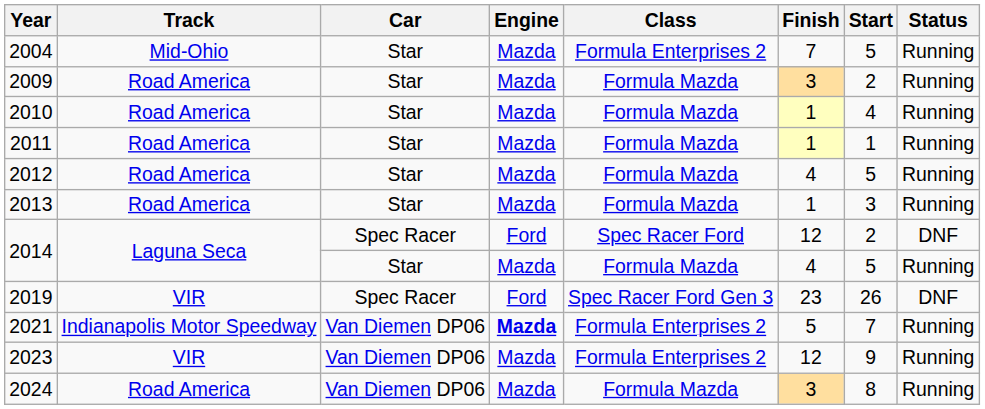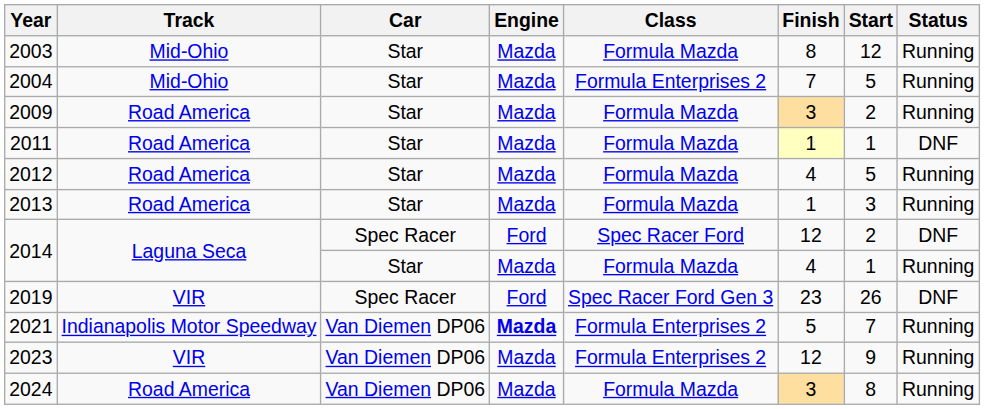+ row: 2003 | Mid-Ohio | Star | Mazda | Formula Mazda | 8 | 12 | Running
- row: 2010 | Road America | Star | Mazda | Formula Mazda | 1 | 4 | Running
2011 | Status: Running -> DNF
2014 / Star | Start: 5 -> 1
